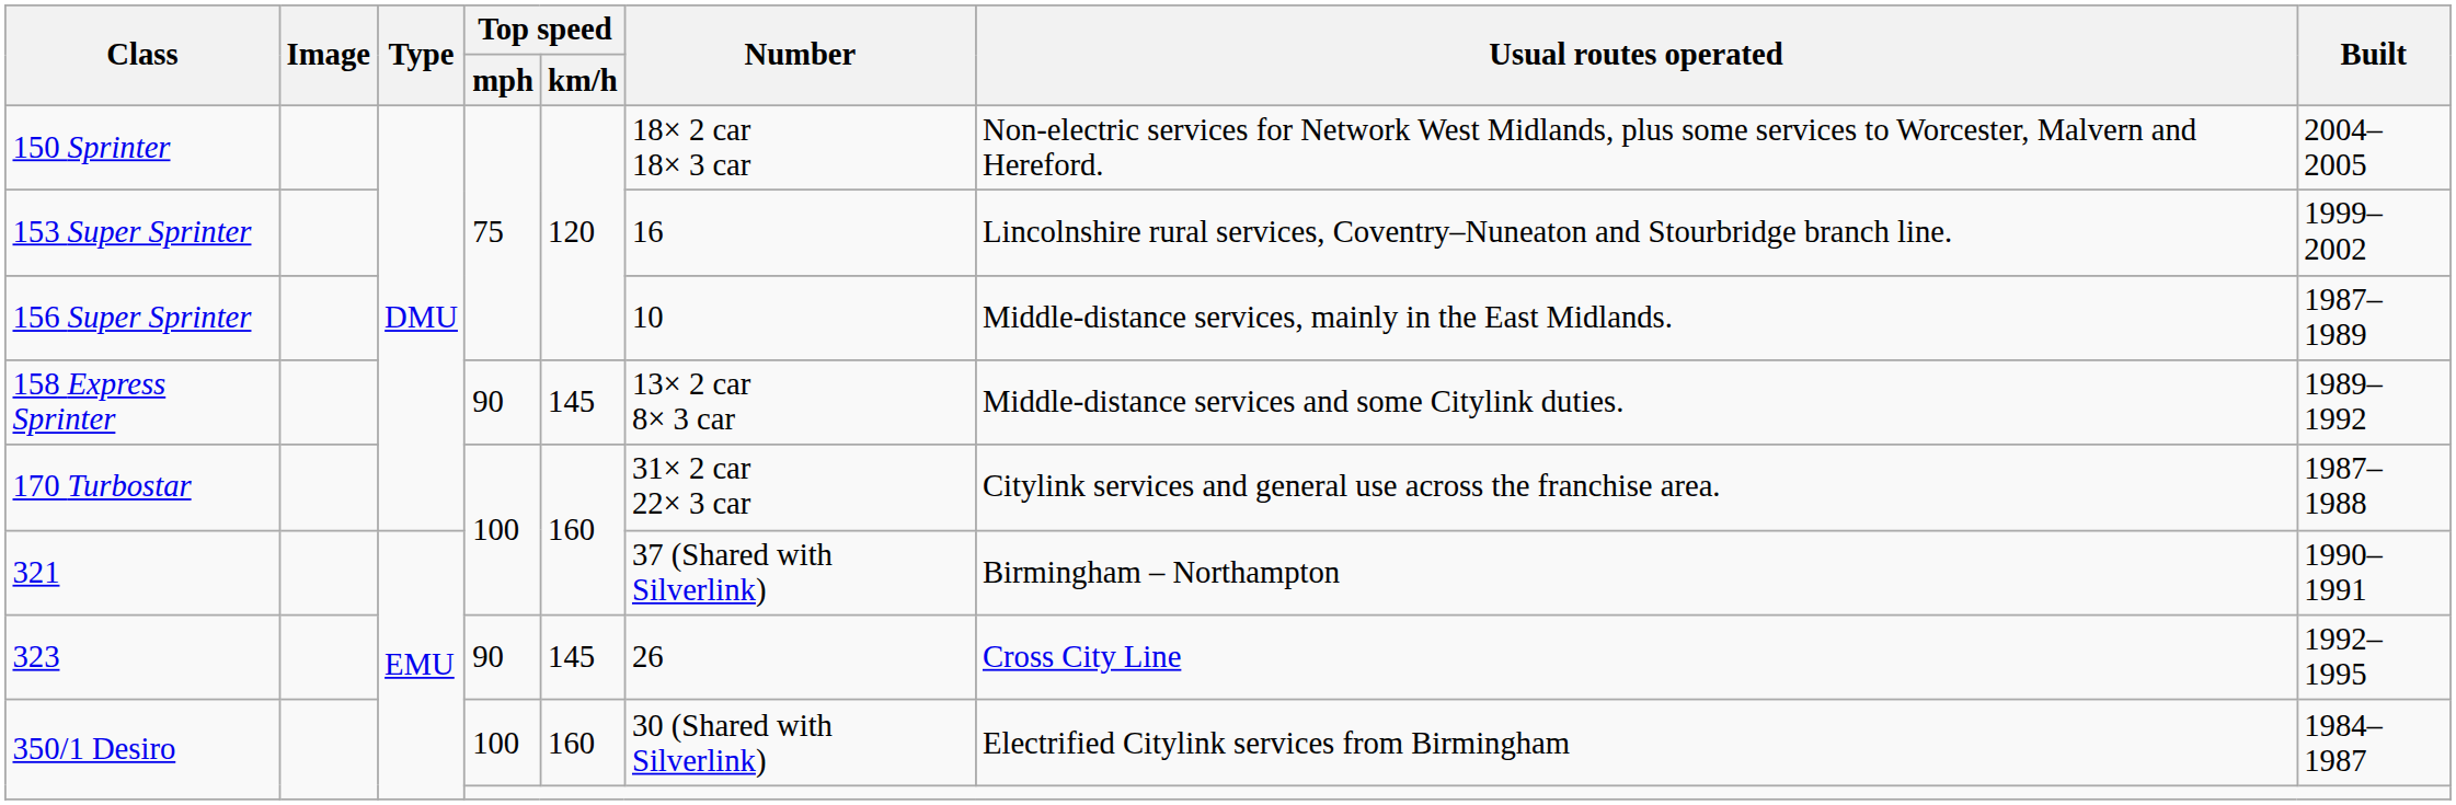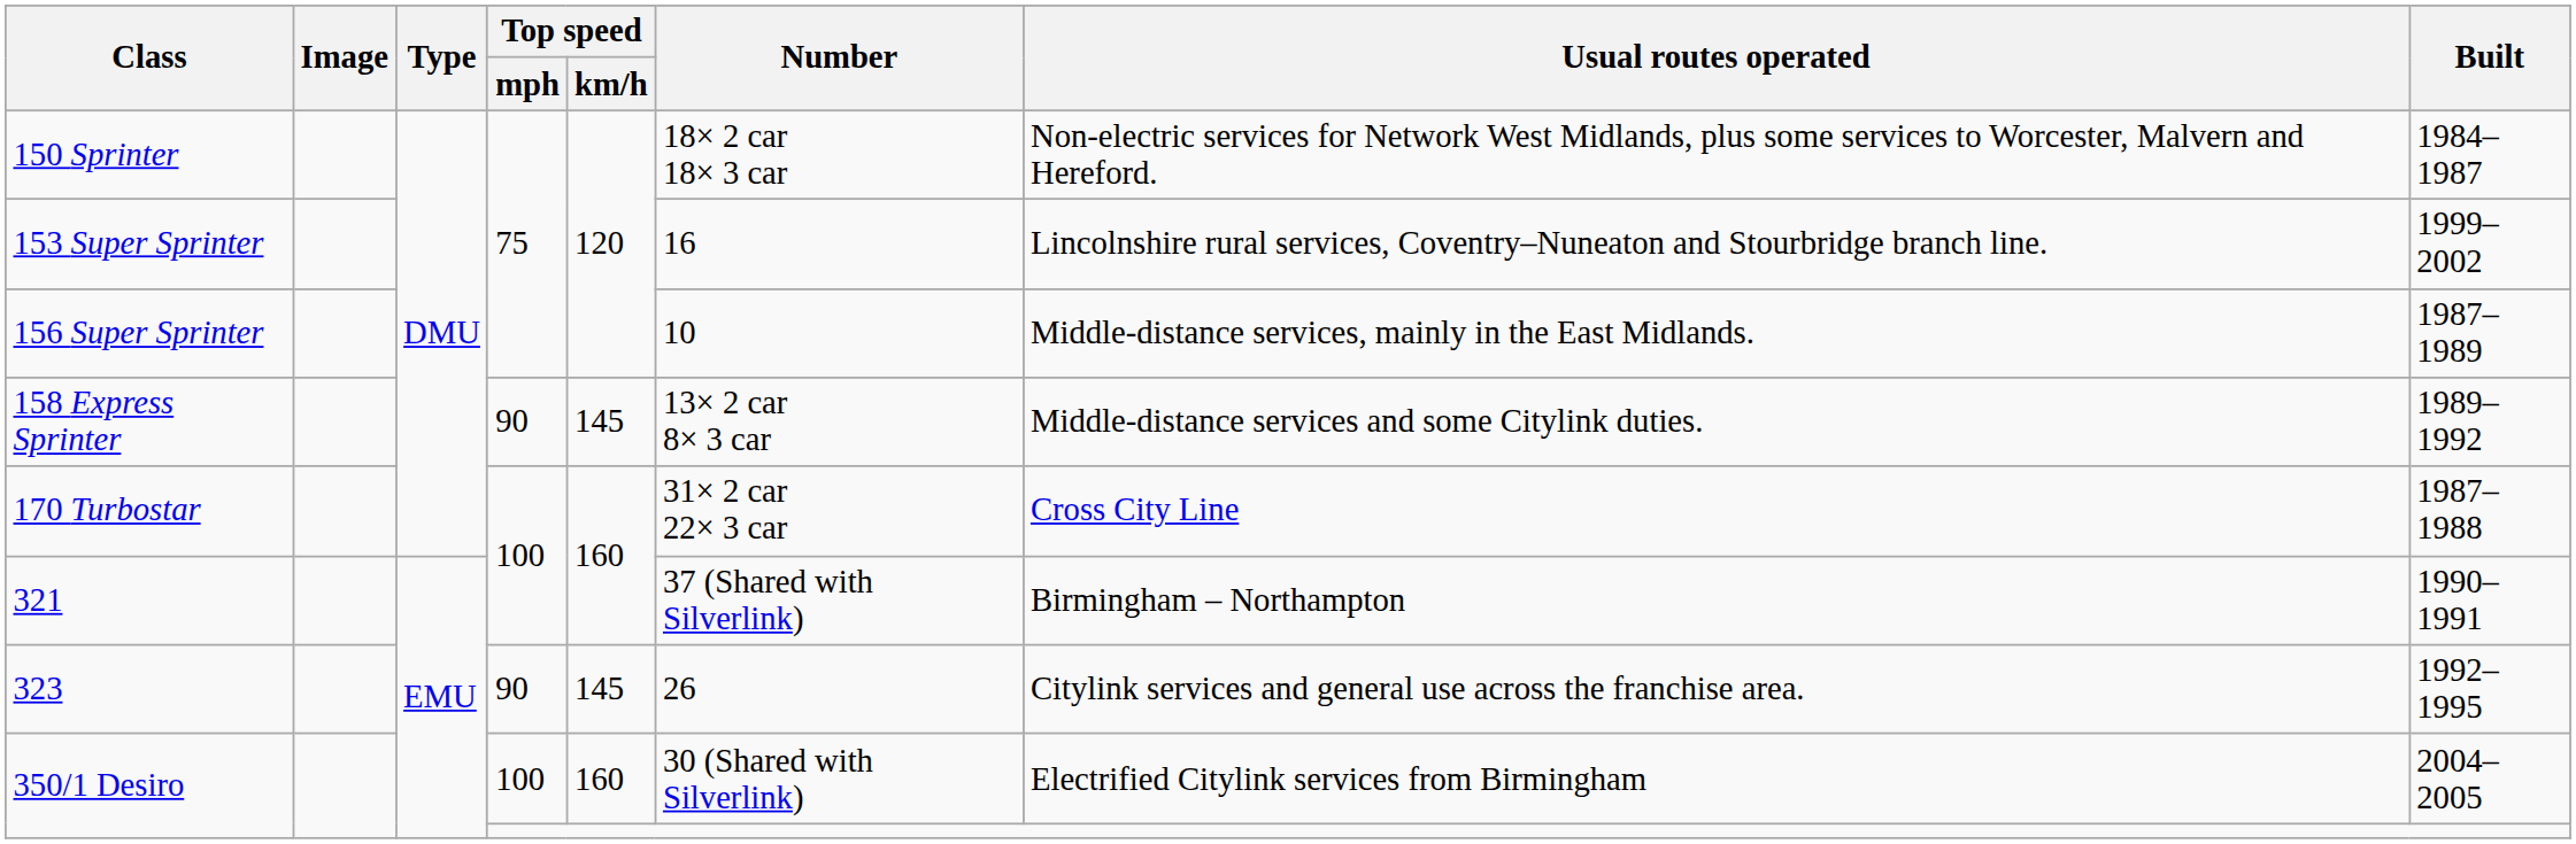150 Sprinter | Built: 2004–2005 -> 1984–1987
170 Turbostar | Usual routes operated: Citylink services and general use across the franchise area. -> Cross City Line
323 | Usual routes operated: Cross City Line -> Citylink services and general use across the franchise area.
350/1 Desiro / 100 | Built: 1984–1987 -> 2004–2005
